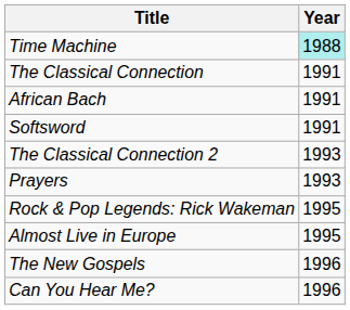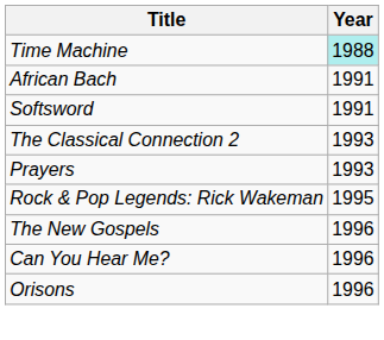- row: The Classical Connection | 1991
- row: Almost Live in Europe | 1995
+ row: Orisons | 1996
